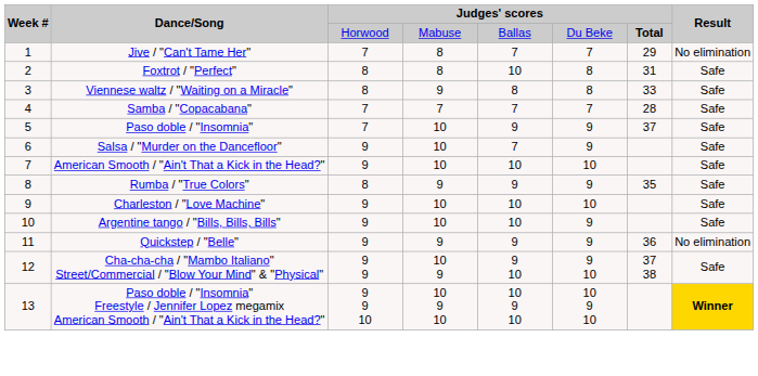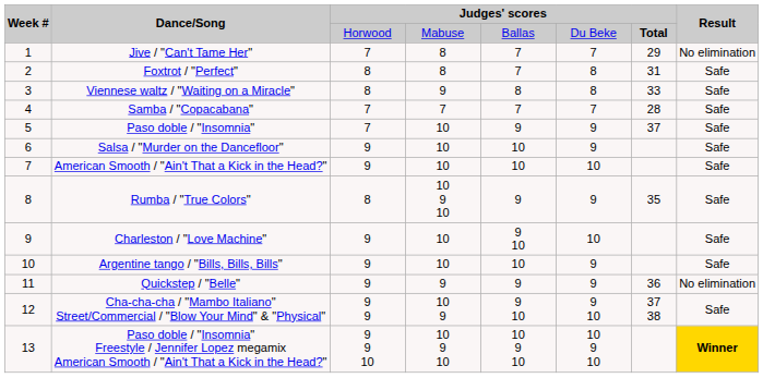Foxtrot / "Perfect" | column 5: 10 -> 7
Salsa / "Murder on the Dancefloor" | column 5: 7 -> 10
Rumba / "True Colors" | column 4: 9 -> 10 9 10
Charleston / "Love Machine" | column 5: 10 -> 9 10
